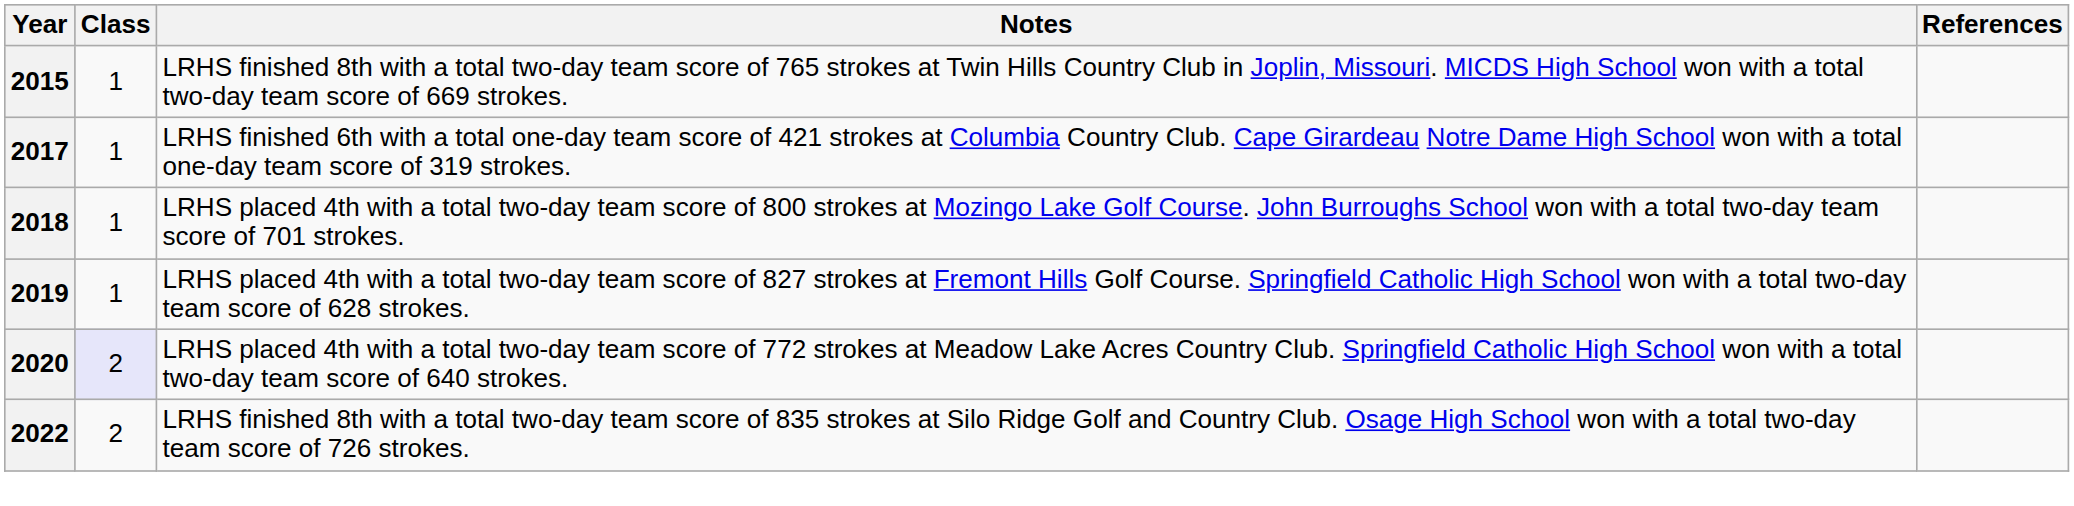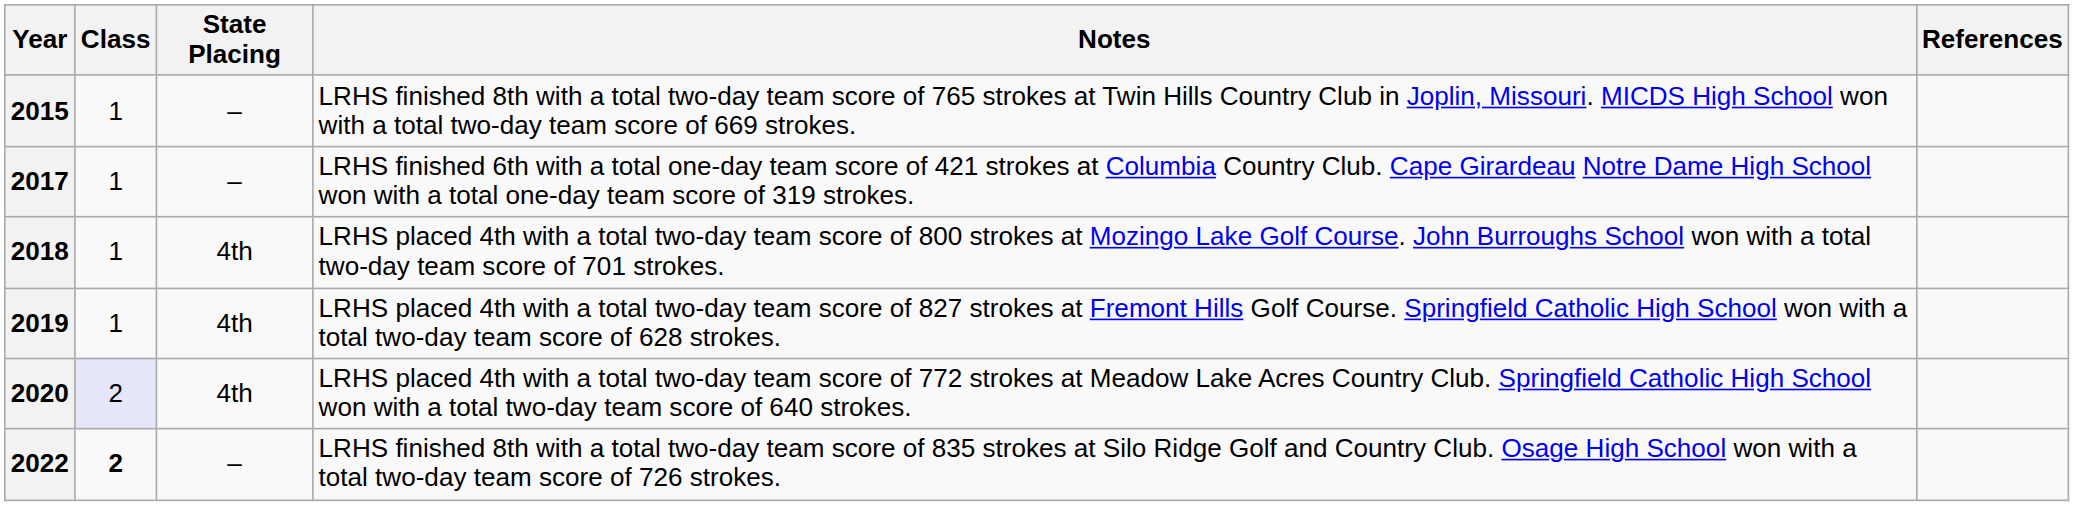+ column: State Placing | – | – | 4th | 4th | 4th | –
2022 | Class: normal -> bold
